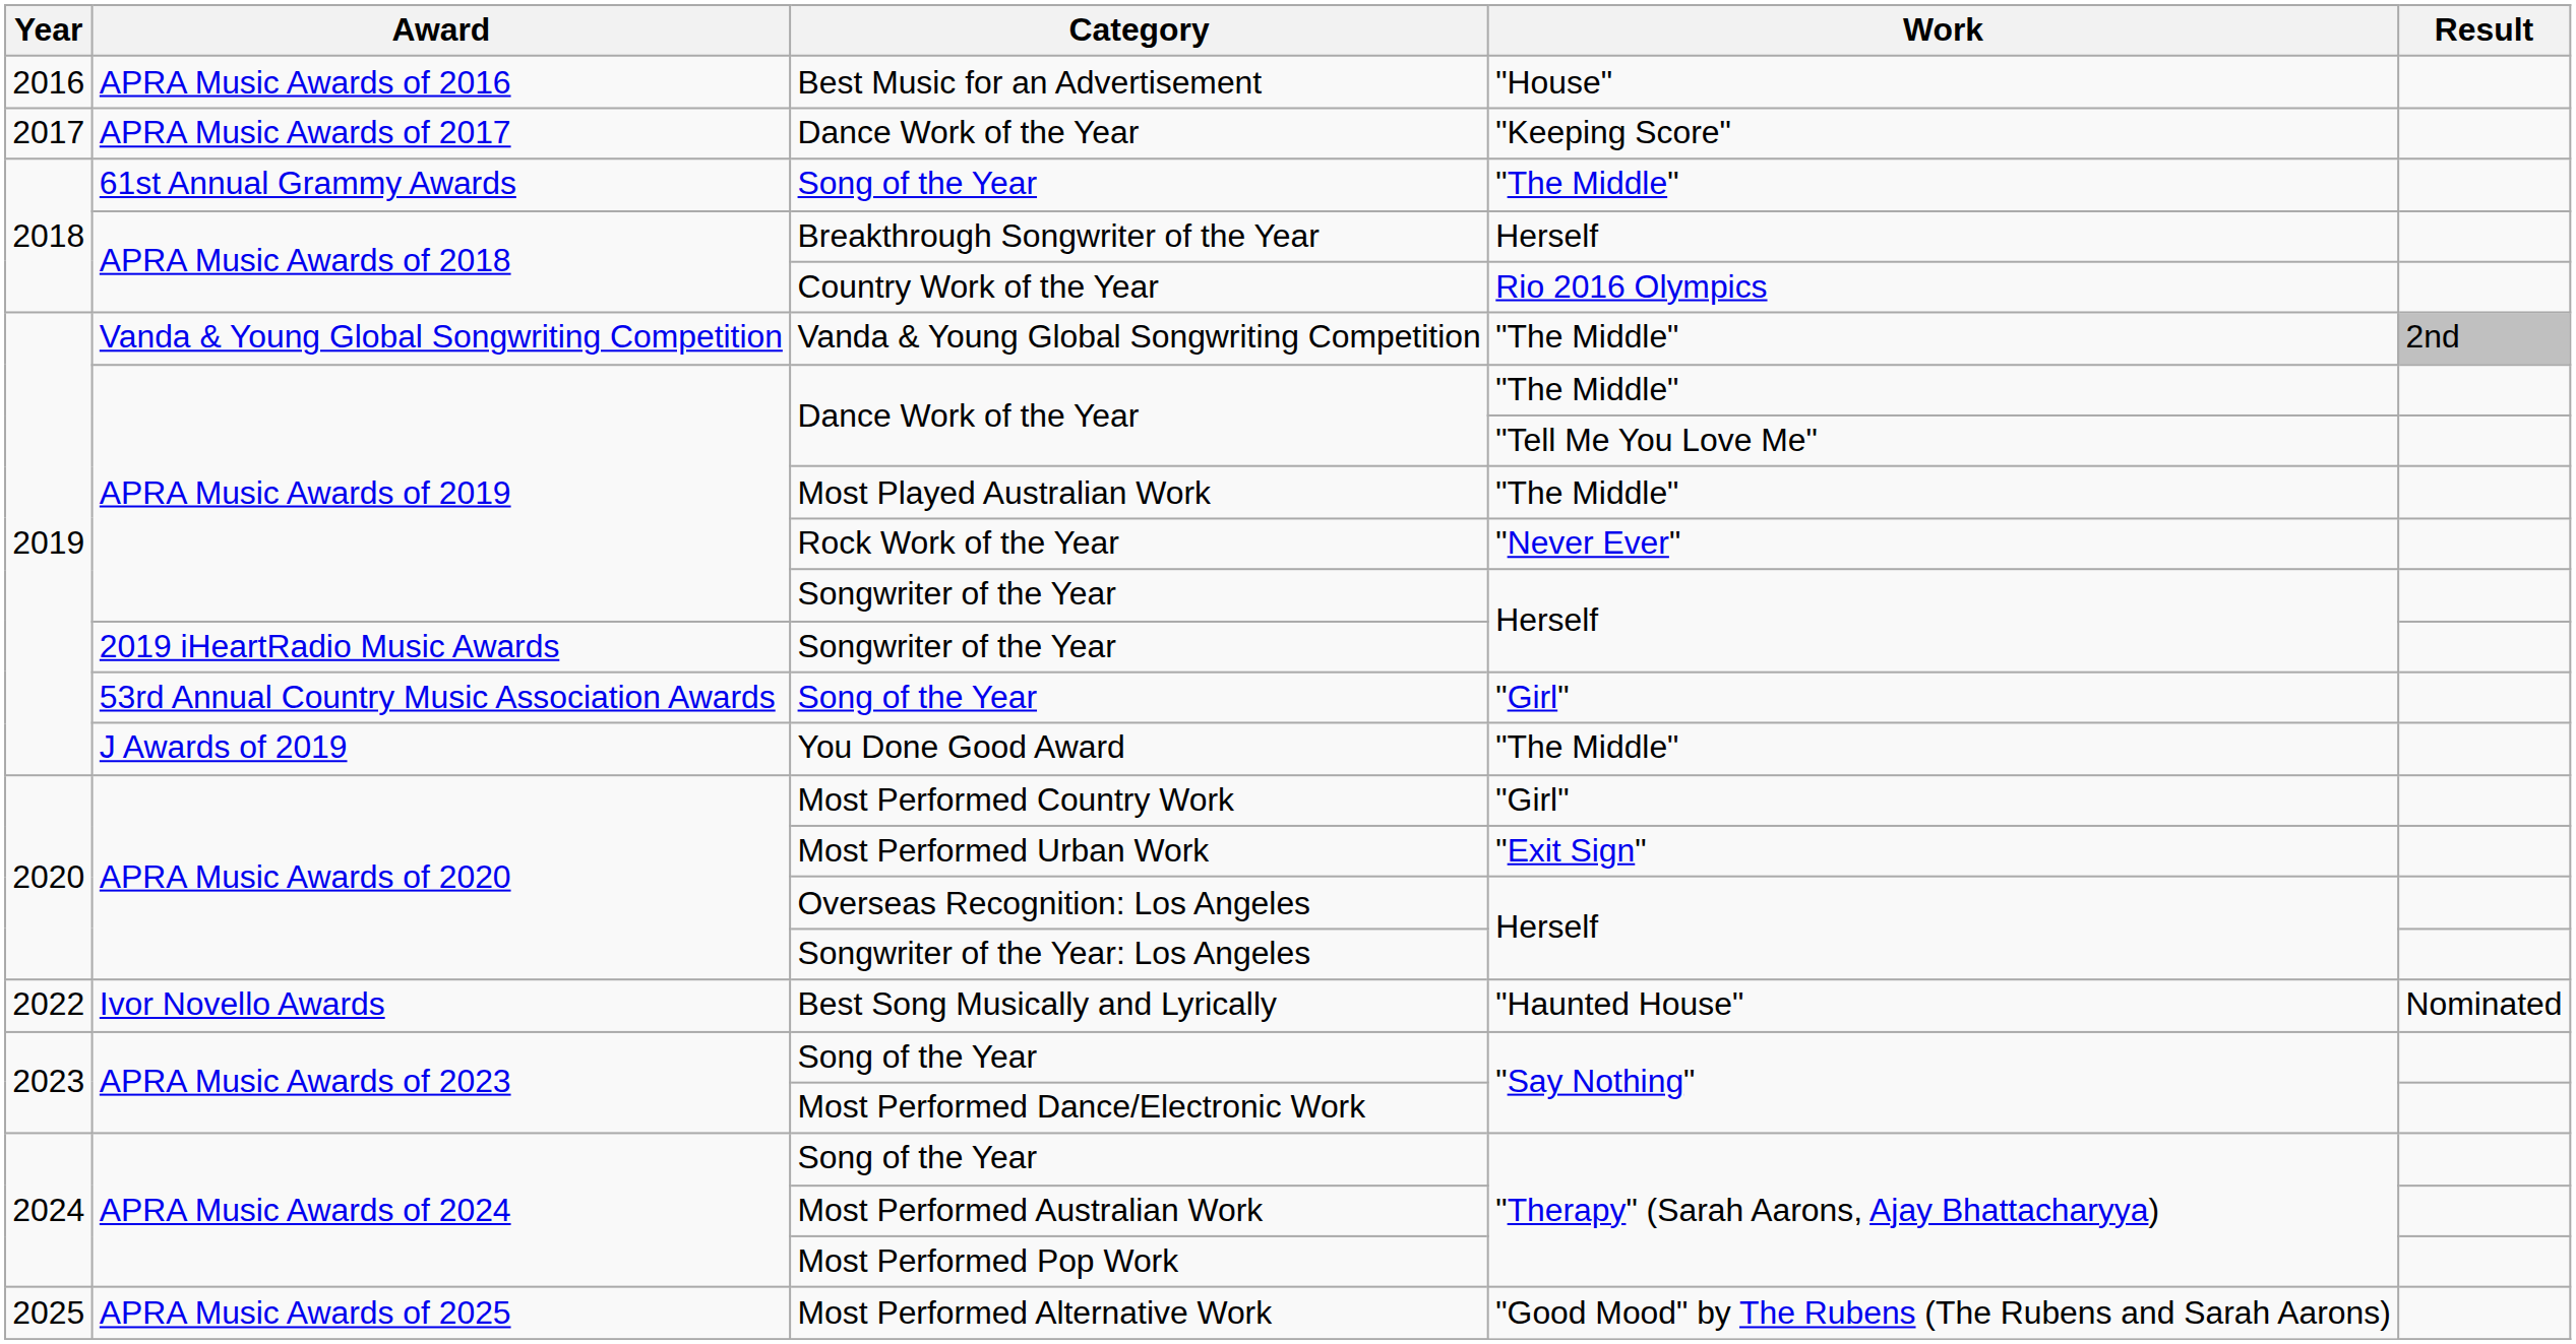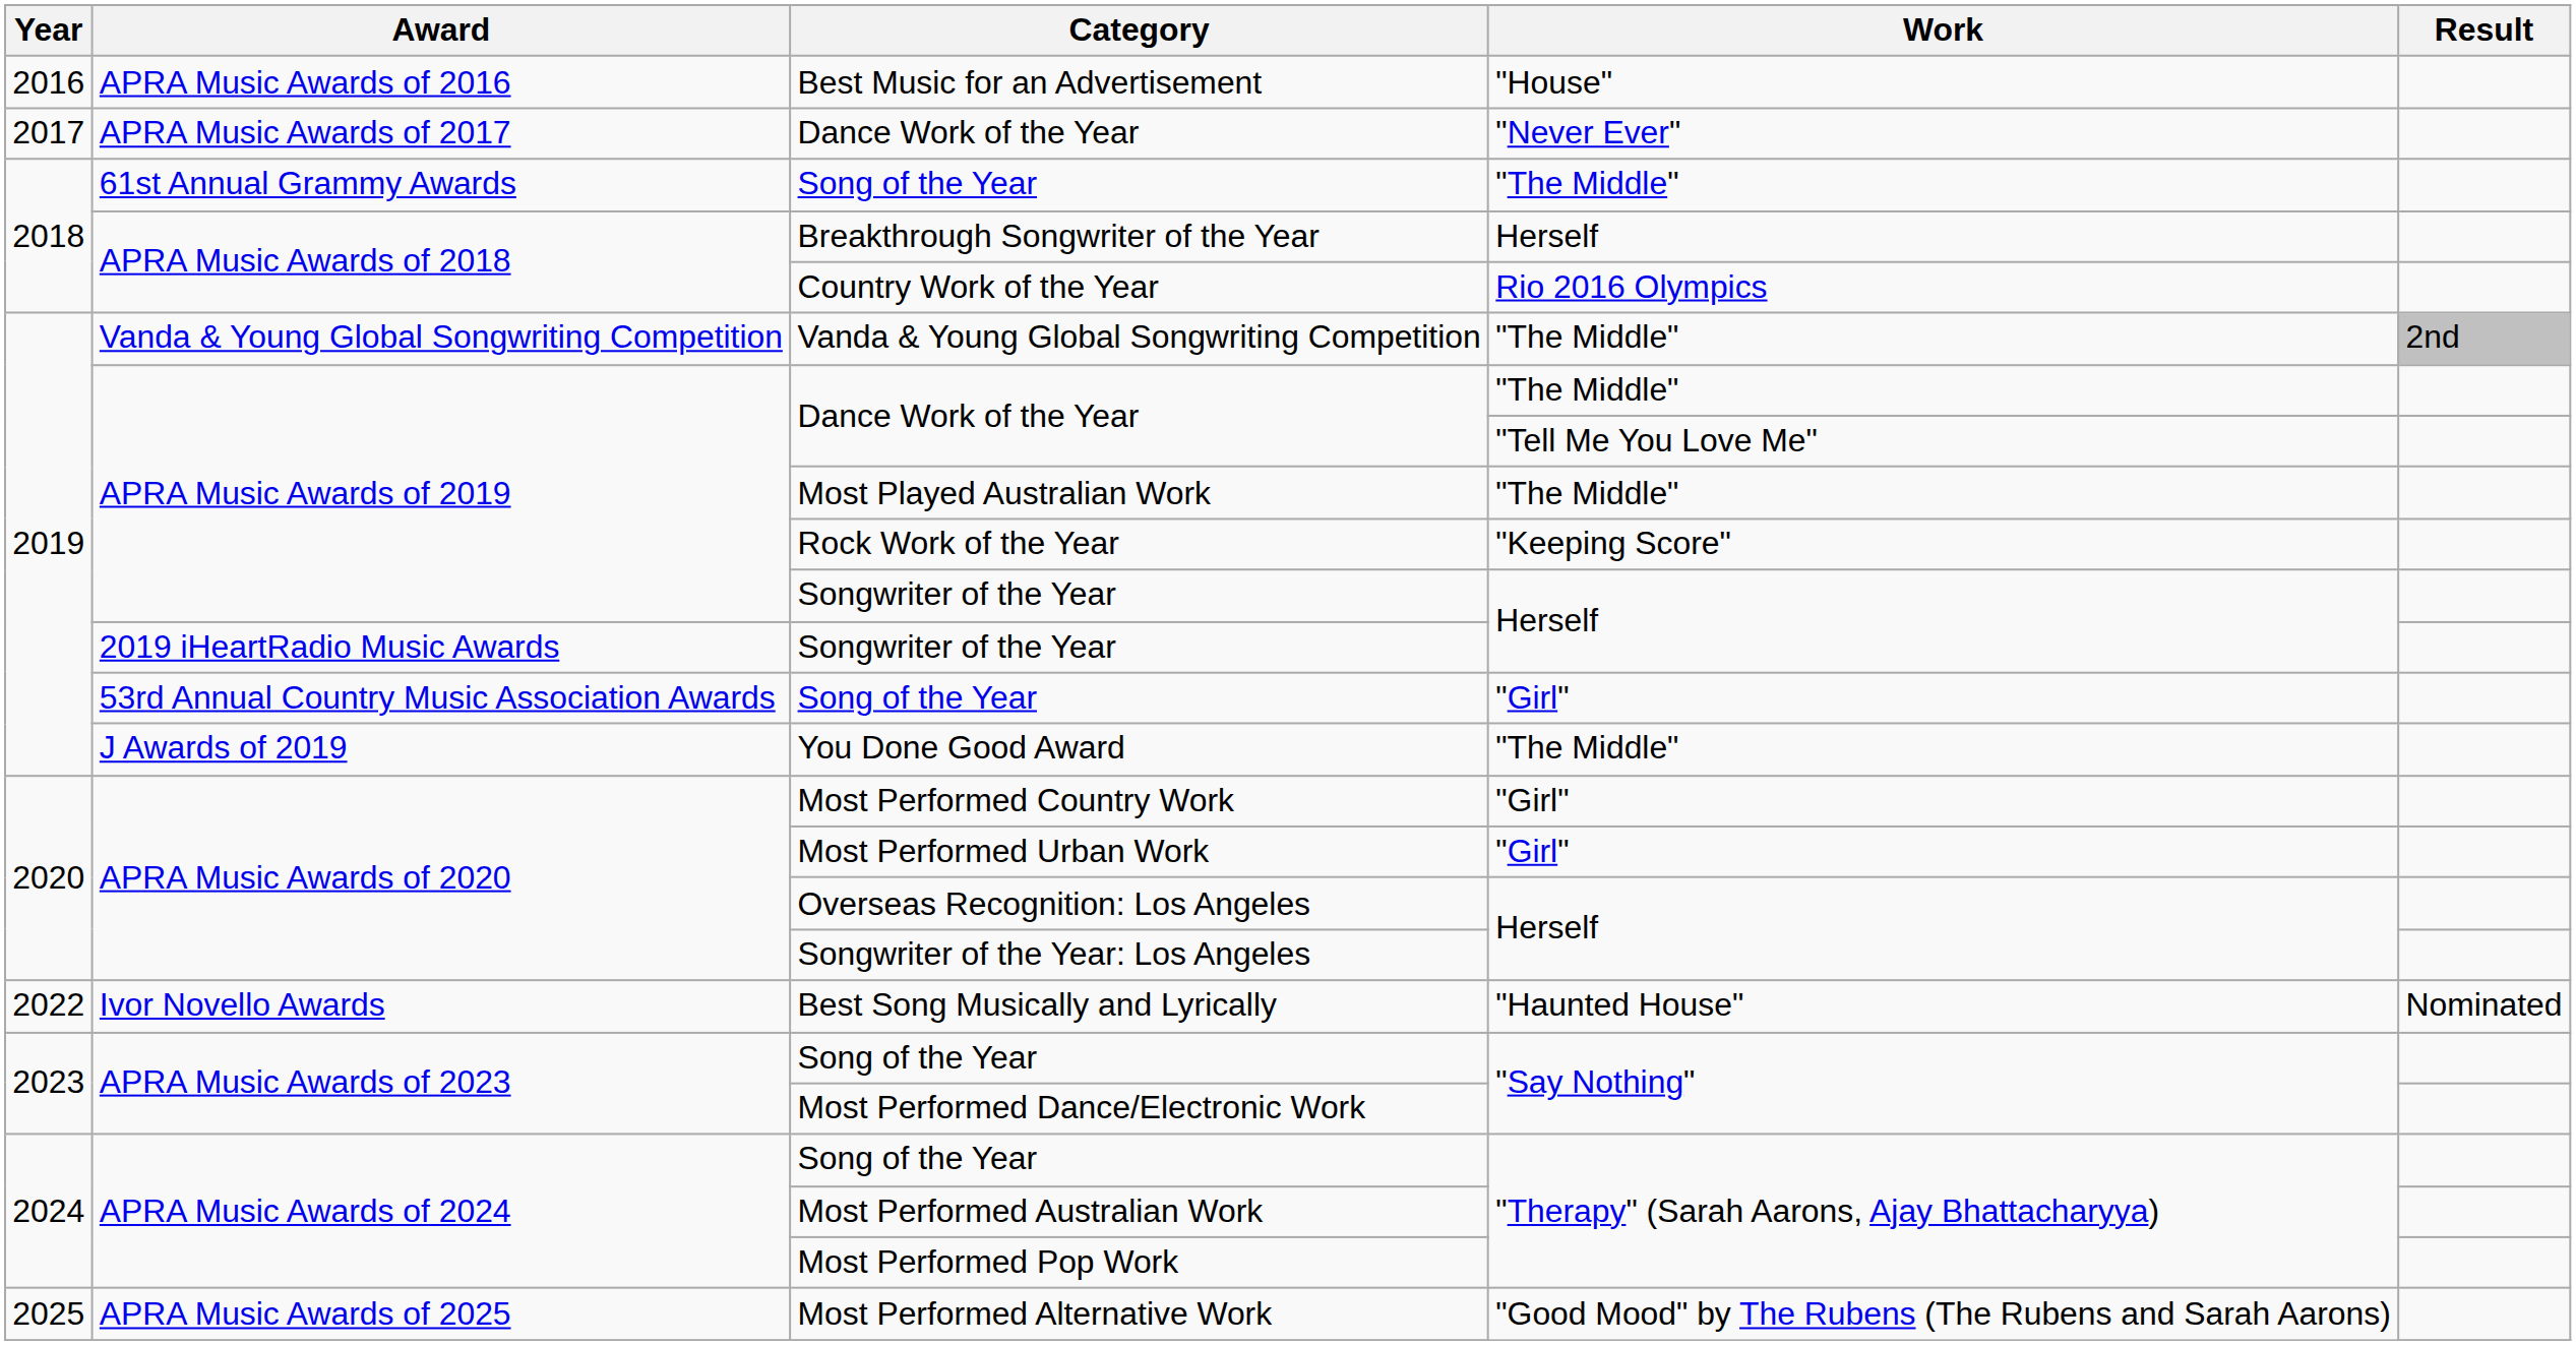APRA Music Awards of 2017 / Dance Work of the Year | Work: "Keeping Score" -> "Never Ever"
Rock Work of the Year | Work: "Never Ever" -> "Keeping Score"
Most Performed Urban Work | Work: "Exit Sign" -> "Girl"
